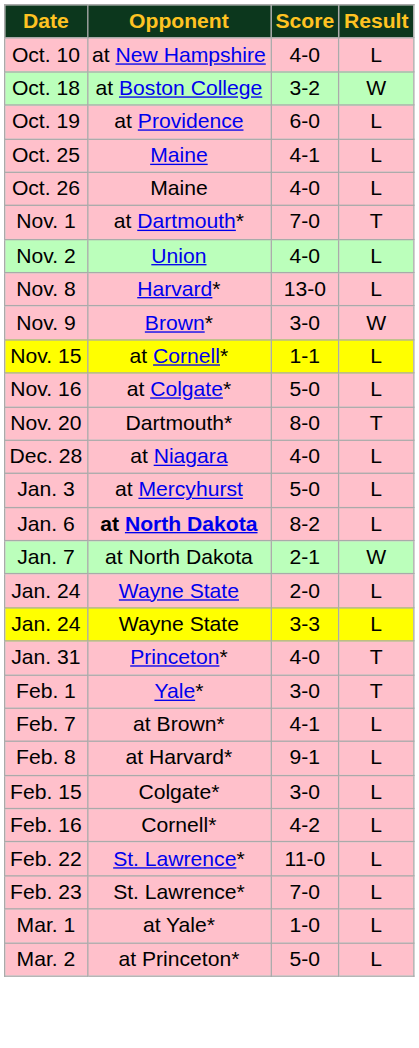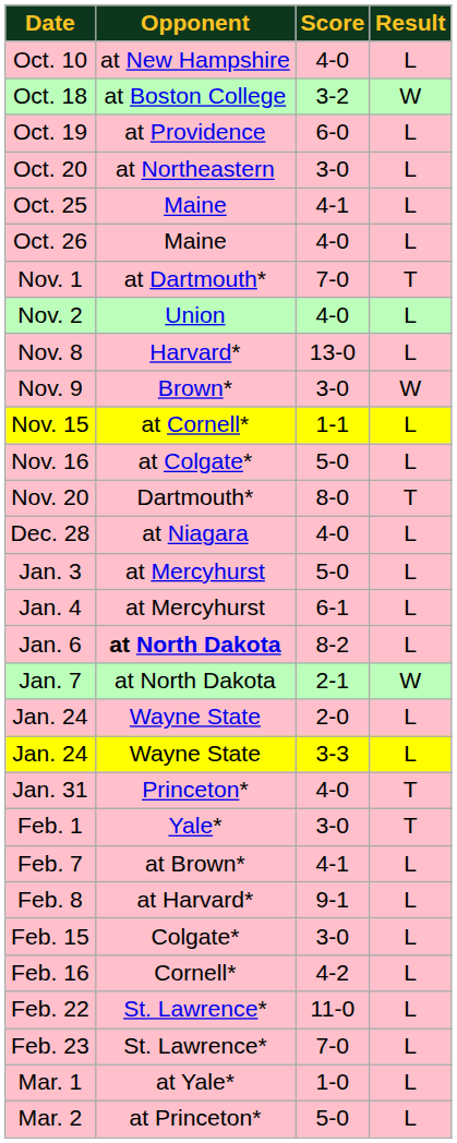+ row: Oct. 20 | at Northeastern | 3-0 | L
+ row: Jan. 4 | at Mercyhurst | 6-1 | L
